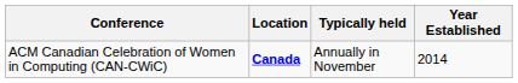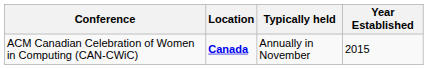ACM Canadian Celebration of Women in Computing (CAN-CWiC) | Year Established: 2014 -> 2015
